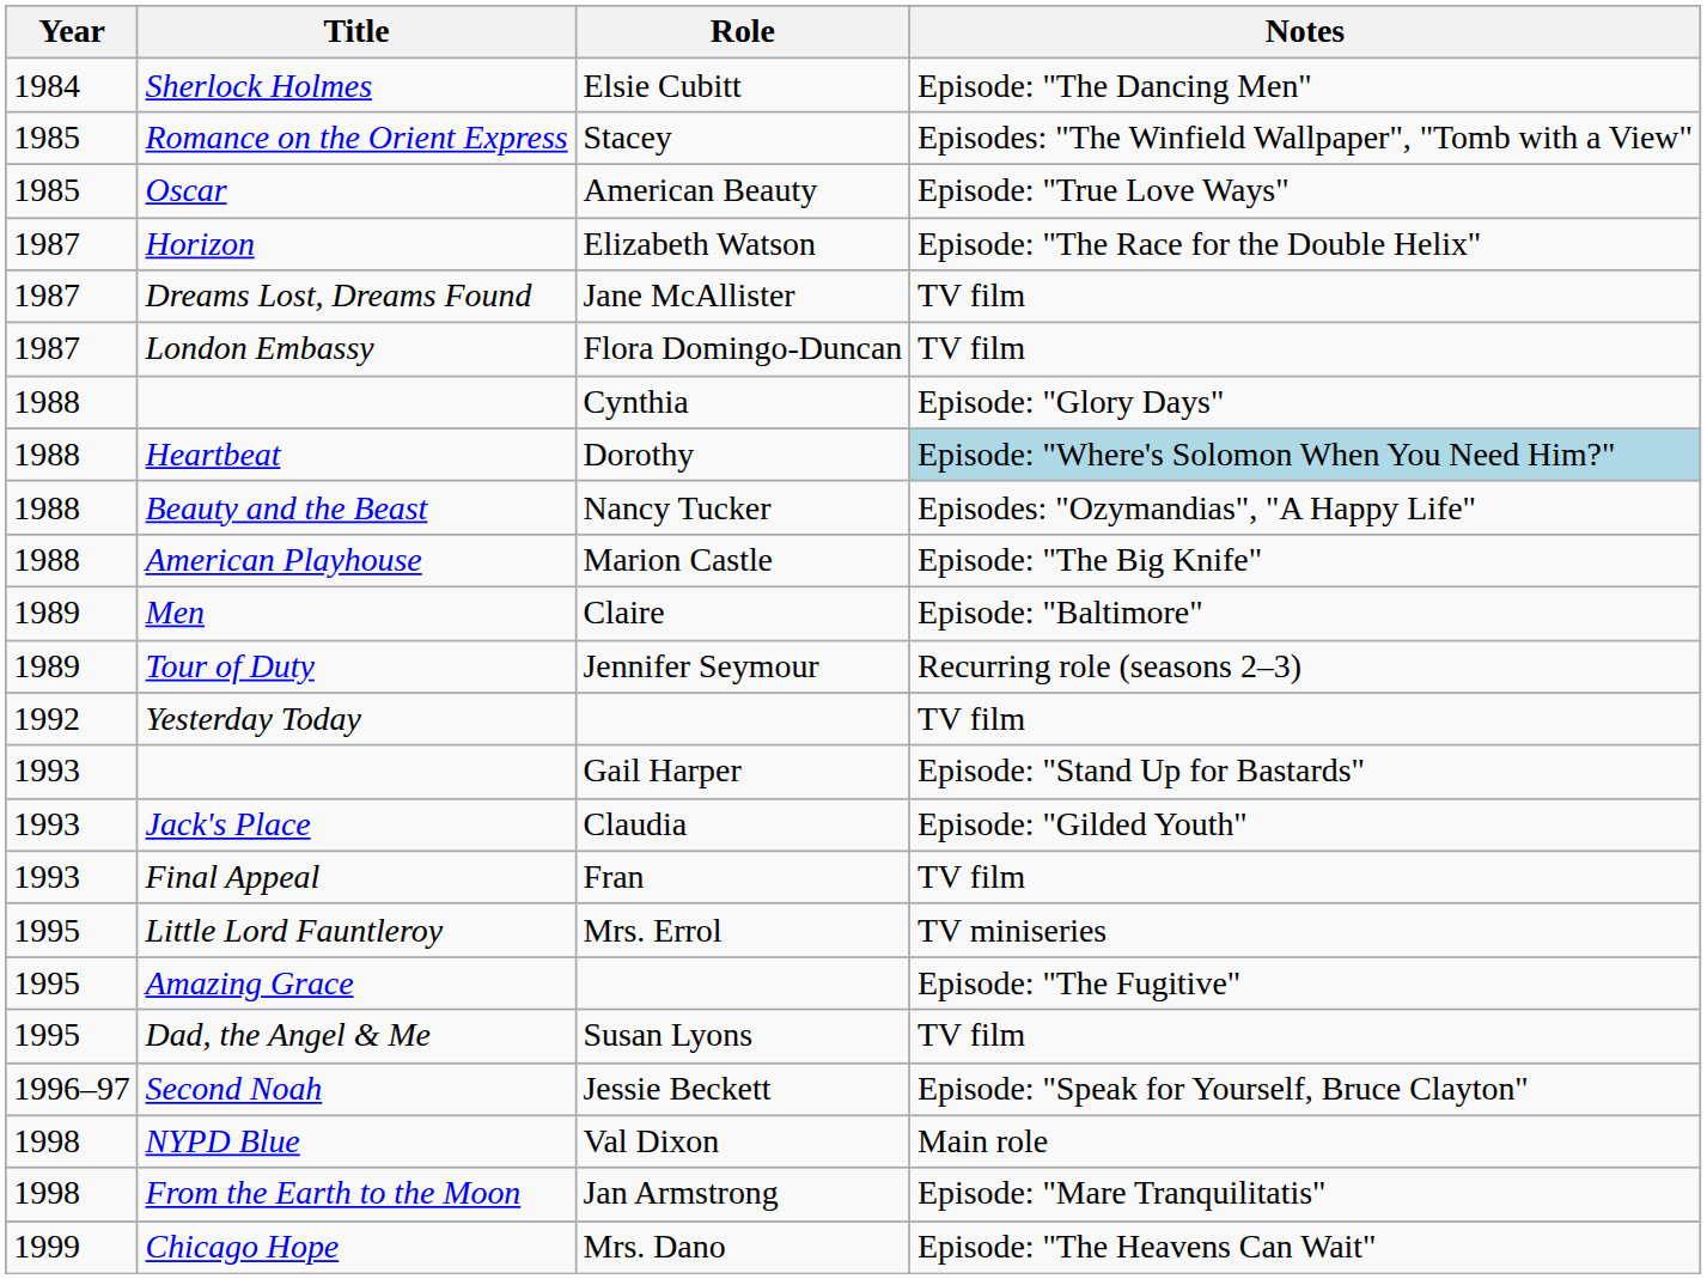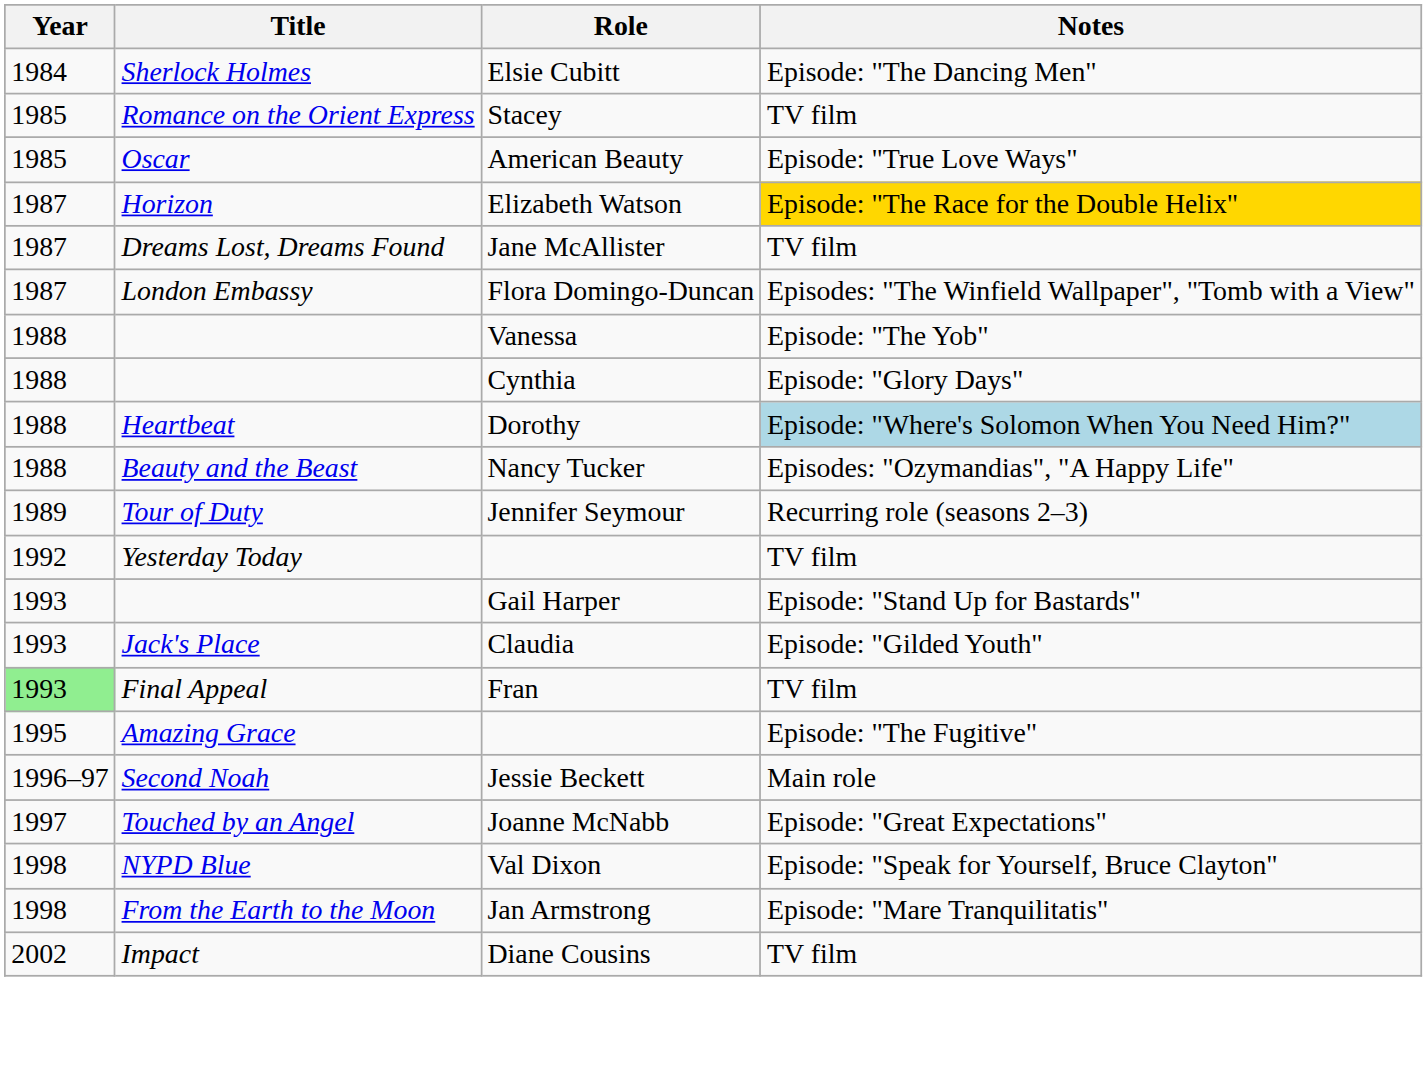Stacey | Notes: Episodes: "The Winfield Wallpaper", "Tomb with a View" -> TV film
Elizabeth Watson | Notes: no background -> gold background
Flora Domingo-Duncan | Notes: TV film -> Episodes: "The Winfield Wallpaper", "Tomb with a View"
+ row: 1988 | Vanessa | Episode: "The Yob"
- row: 1988 | American Playhouse | Marion Castle | Episode: "The Big Knife"
- row: 1989 | Men | Claire | Episode: "Baltimore"
Fran | Year: no background -> lightgreen background
- row: 1995 | Little Lord Fauntleroy | Mrs. Errol | TV miniseries
- row: 1995 | Dad, the Angel & Me | Susan Lyons | TV film
Jessie Beckett | Notes: Episode: "Speak for Yourself, Bruce Clayton" -> Main role
+ row: 1997 | Touched by an Angel | Joanne McNabb | Episode: "Great Expectations"
Val Dixon | Notes: Main role -> Episode: "Speak for Yourself, Bruce Clayton"
- row: 1999 | Chicago Hope | Mrs. Dano | Episode: "The Heavens Can Wait"
+ row: 2002 | Impact | Diane Cousins | TV film
